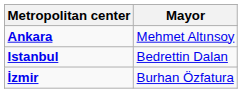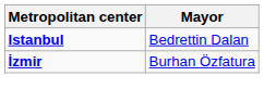- row: Ankara | Mehmet Altınsoy
